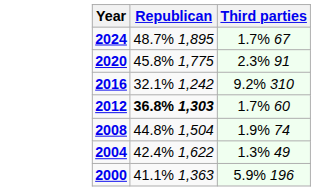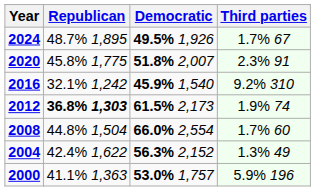+ column: Democratic | 49.5% 1,926 | 51.8% 2,007 | 45.9% 1,540 | 61.5% 2,173 | 66.0% 2,554 | 56.3% 2,152 | 53.0% 1,757
2012 | Third parties: 1.7% 60 -> 1.9% 74
2008 | Third parties: 1.9% 74 -> 1.7% 60
